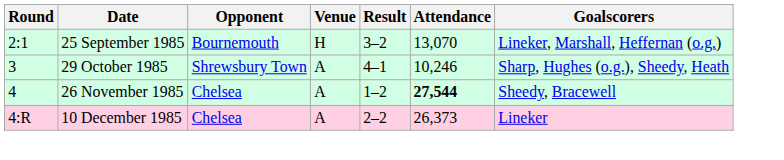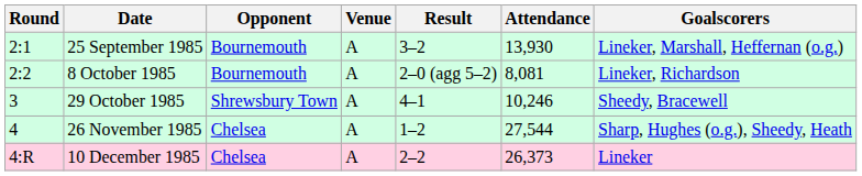25 September 1985 | Venue: H -> A
25 September 1985 | Attendance: 13,070 -> 13,930
+ row: 2:2 | 8 October 1985 | Bournemouth | A | 2–0 (agg 5–2) | 8,081 | Lineker, Richardson
29 October 1985 | Goalscorers: Sharp, Hughes (o.g.), Sheedy, Heath -> Sheedy, Bracewell
26 November 1985 | Attendance: bold -> normal
26 November 1985 | Goalscorers: Sheedy, Bracewell -> Sharp, Hughes (o.g.), Sheedy, Heath
